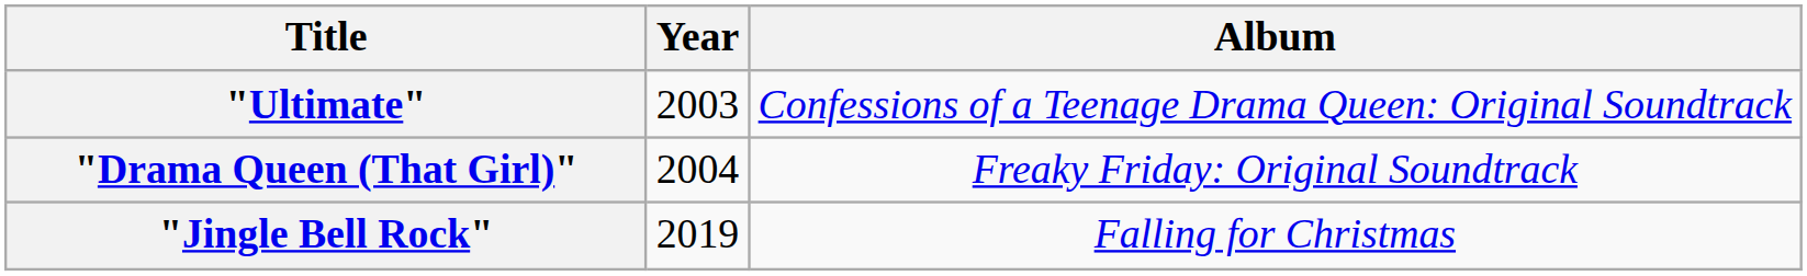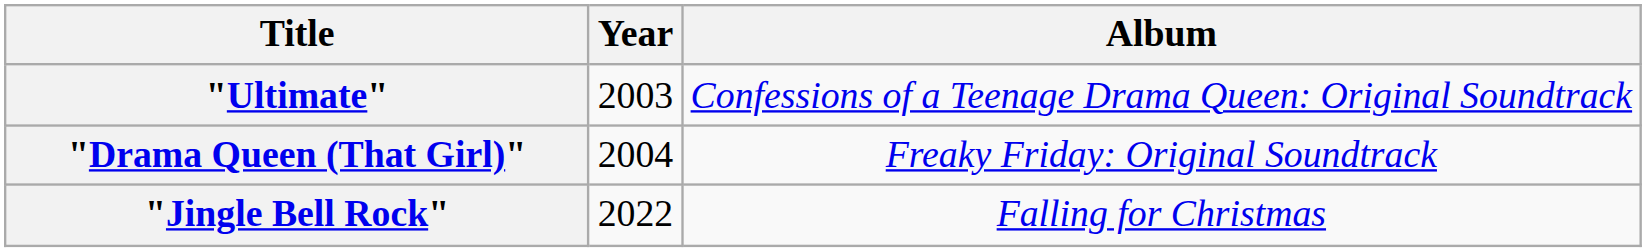"Jingle Bell Rock" | Year: 2019 -> 2022
